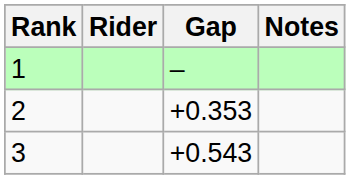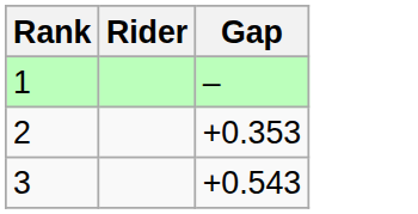- column: Notes
